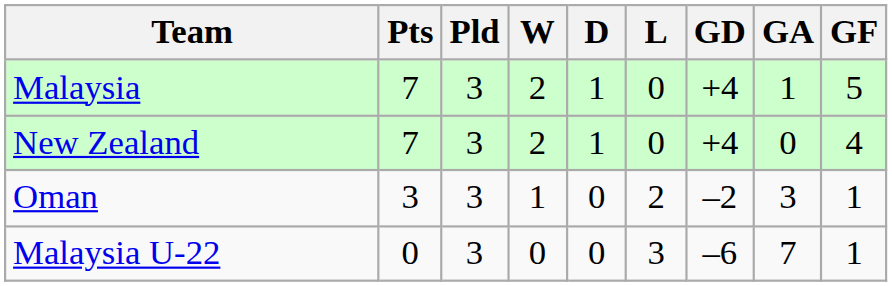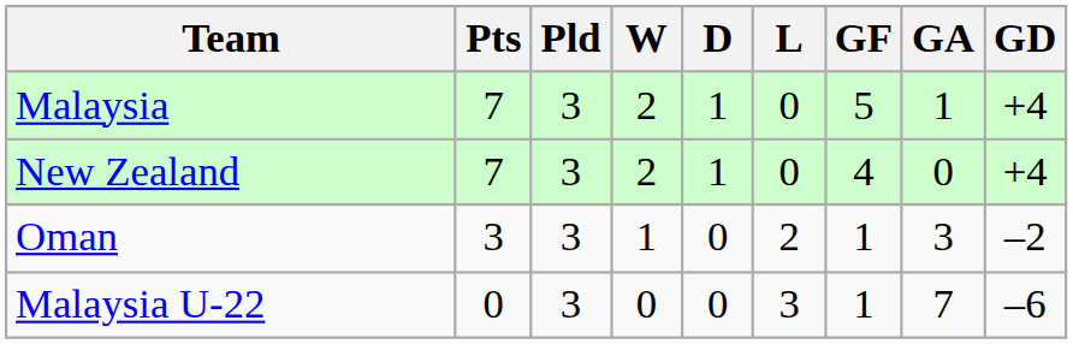columns swapped: GF <-> GD
